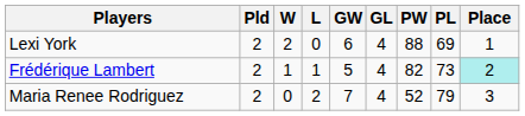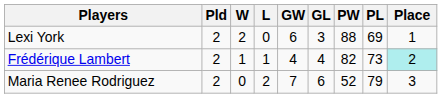Lexi York | GL: 4 -> 3
Frédérique Lambert | GW: 5 -> 4
Maria Renee Rodriguez | GL: 4 -> 6
